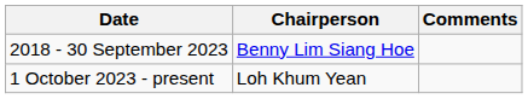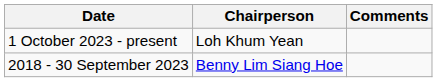rows swapped: 2018 - 30 September 2023 <-> 1 October 2023 - present
